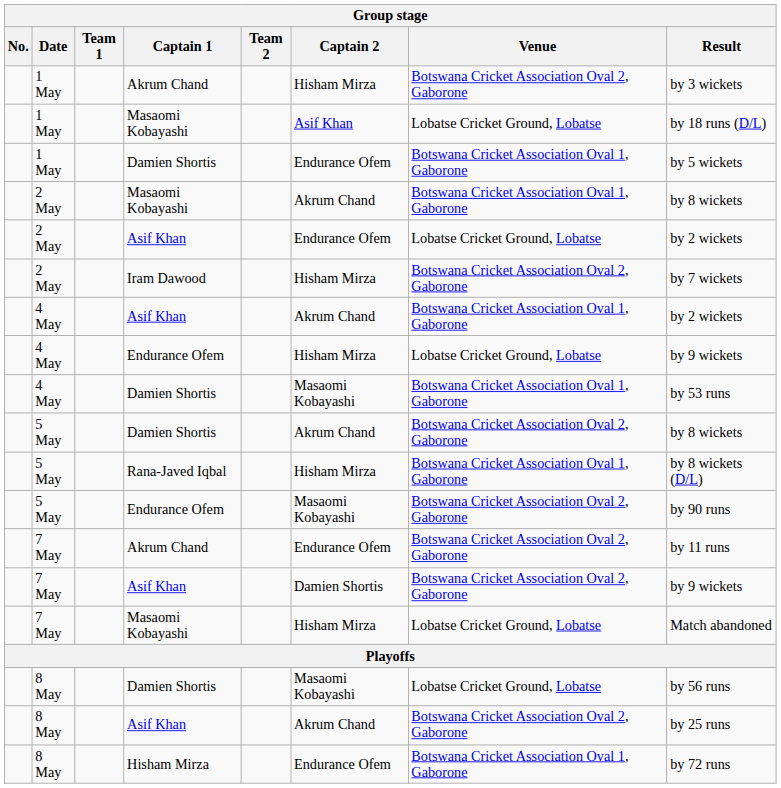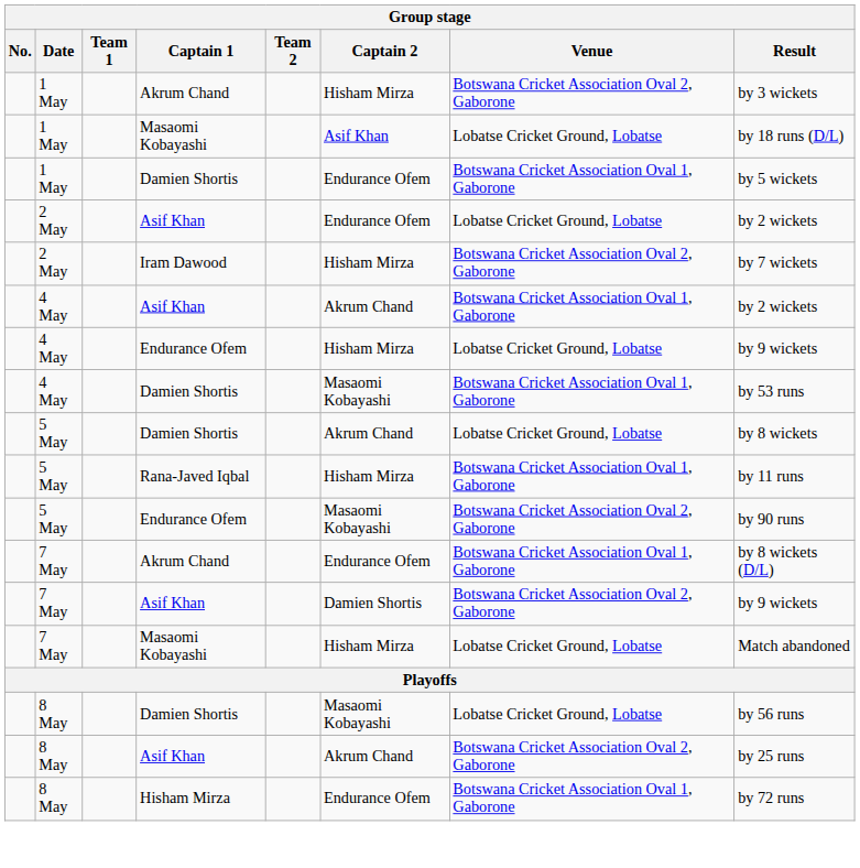- row: 2 May | Masaomi Kobayashi | Akrum Chand | Botswana Cricket Association Oval 1, Gaborone | by 8 wickets
5 May / Damien Shortis | Venue: Botswana Cricket Association Oval 2, Gaborone -> Lobatse Cricket Ground, Lobatse
Rana-Javed Iqbal | Result: by 8 wickets (D/L) -> by 11 runs
7 May / Akrum Chand | Venue: Botswana Cricket Association Oval 2, Gaborone -> Botswana Cricket Association Oval 1, Gaborone
7 May / Akrum Chand | Result: by 11 runs -> by 8 wickets (D/L)
